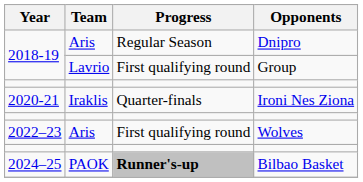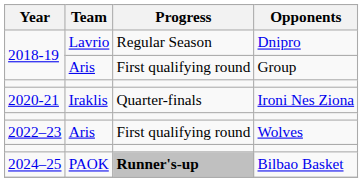Dnipro | Team: Aris -> Lavrio
Group | Team: Lavrio -> Aris
